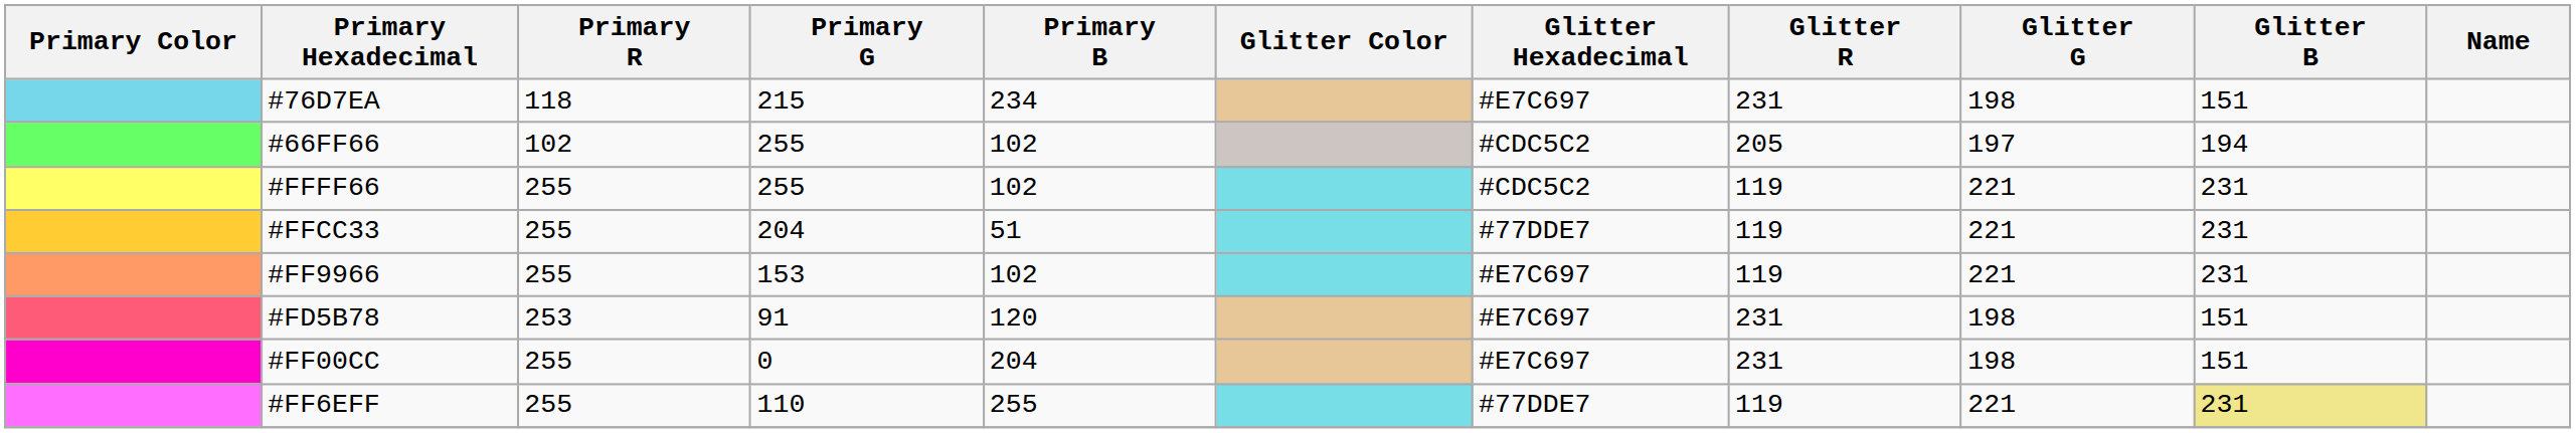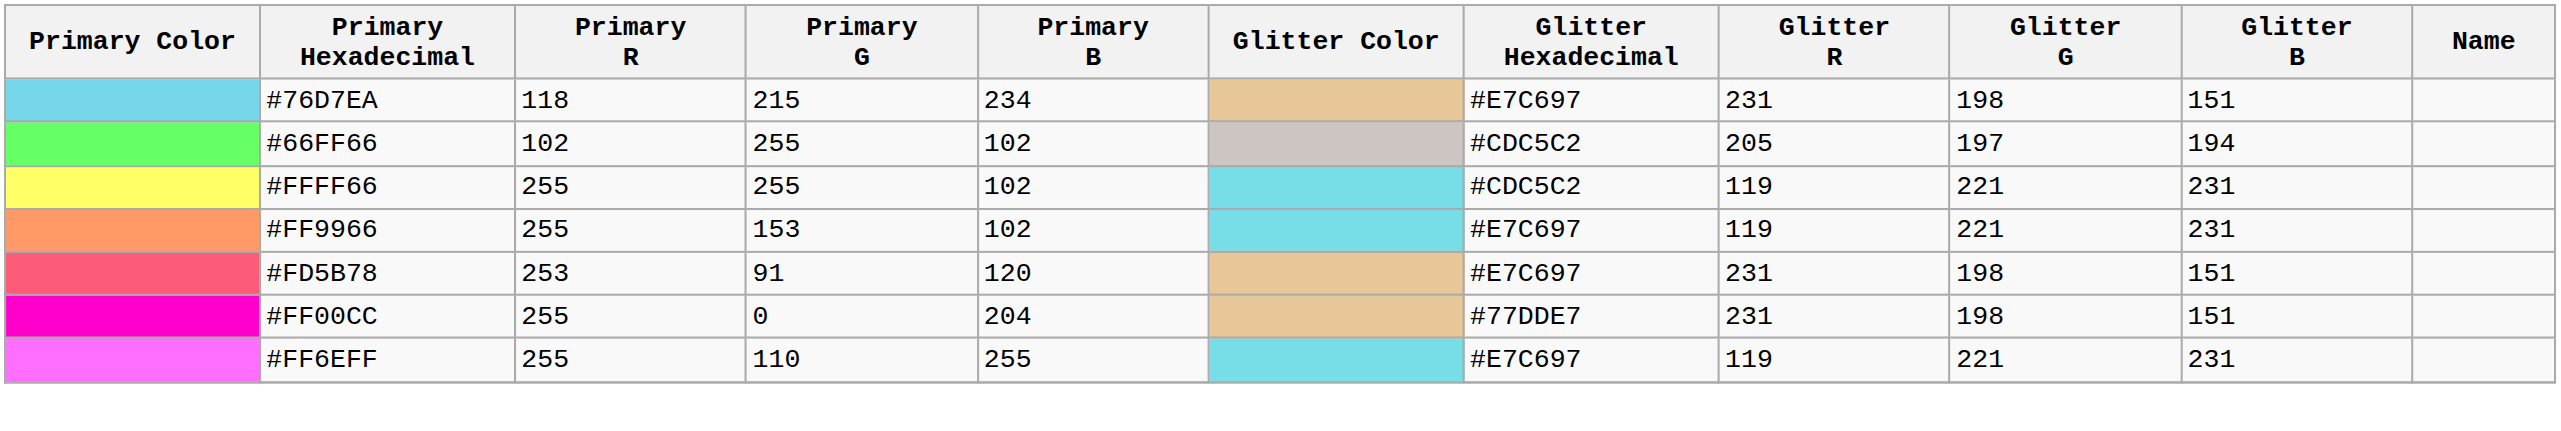- row: #FFCC33 | 255 | 204 | 51 | #77DDE7 | 119 | 221 | 231
#FF00CC | Glitter Hexadecimal: #E7C697 -> #77DDE7
#FF6EFF | Glitter Hexadecimal: #77DDE7 -> #E7C697
#FF6EFF | Glitter B: khaki background -> no background
